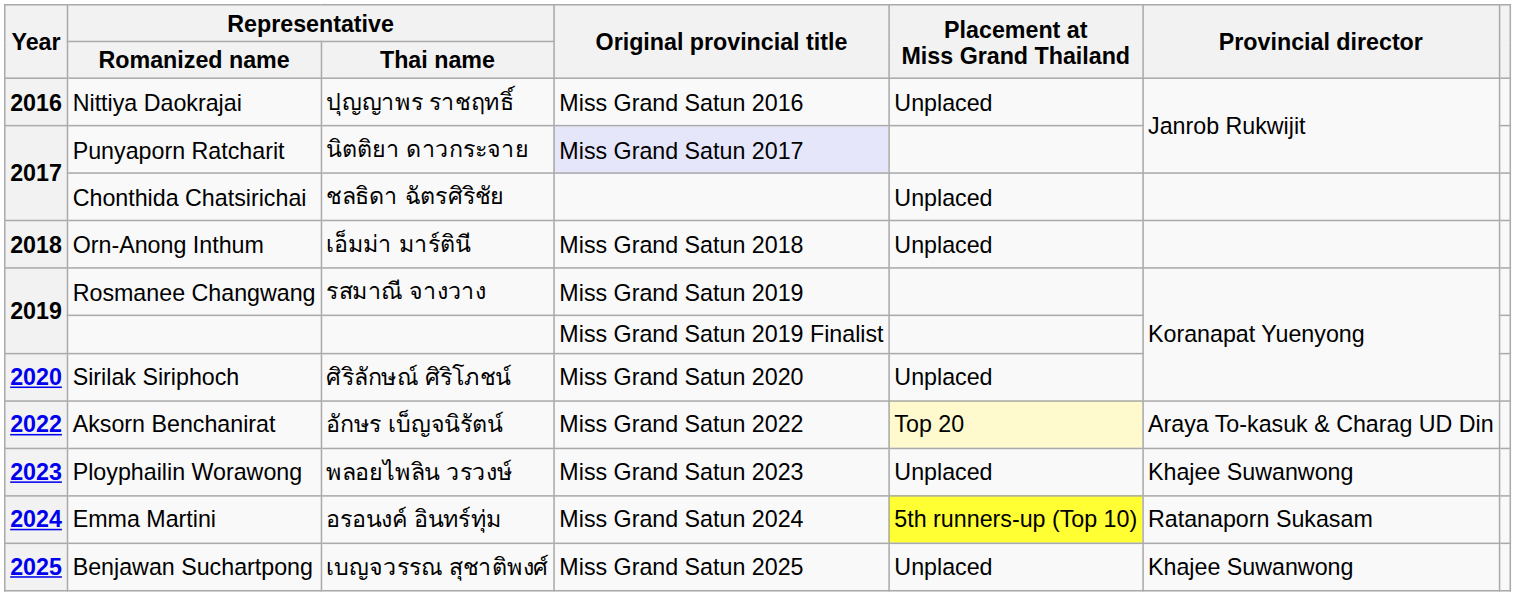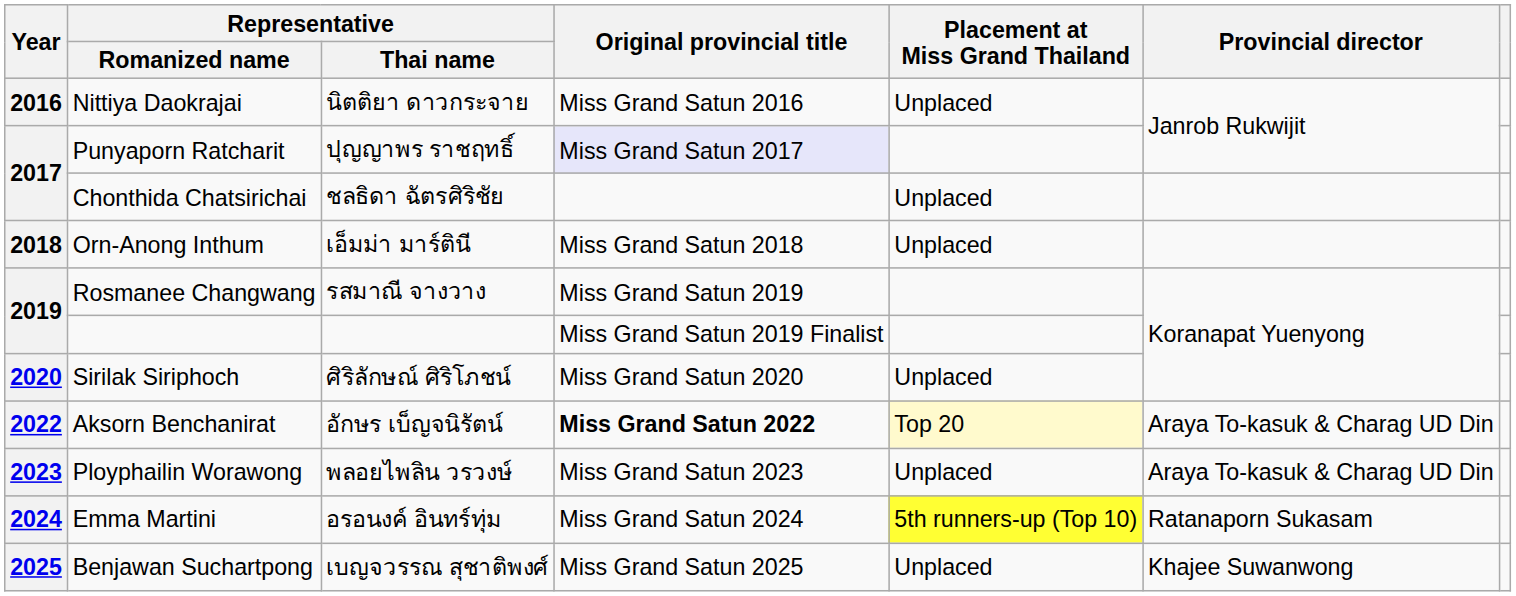Nittiya Daokrajai | Representative / Thai name: ปุญญาพร ราชฤทธิ์ -> นิตติยา ดาวกระจาย
Punyaporn Ratcharit | Representative / Thai name: นิตติยา ดาวกระจาย -> ปุญญาพร ราชฤทธิ์
Aksorn Benchanirat | Original provincial title: normal -> bold
Ployphailin Worawong | Provincial director: Khajee Suwanwong -> Araya To-kasuk & Charag UD Din
